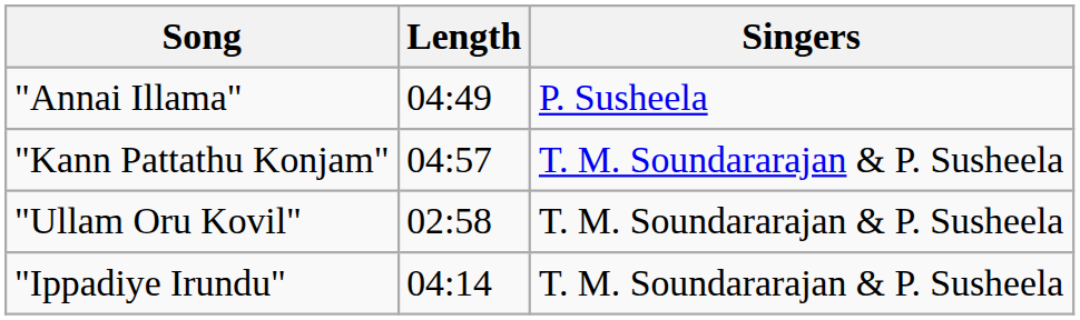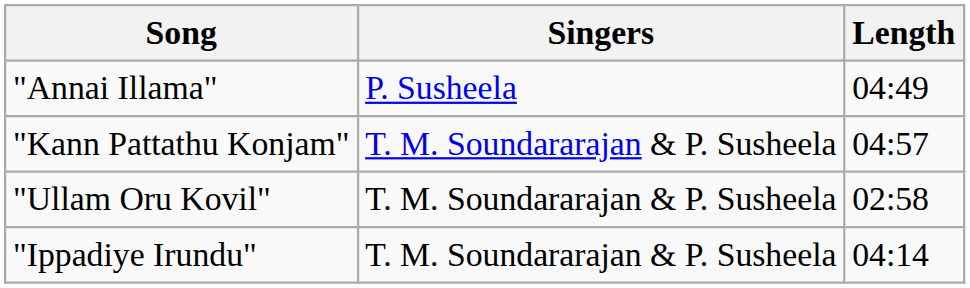columns swapped: Singers <-> Length
